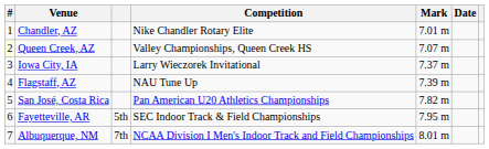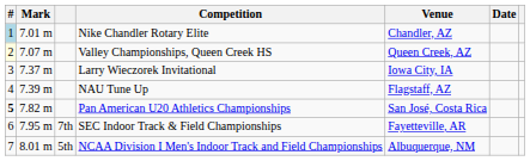columns swapped: Mark <-> Venue
Nike Chandler Rotary Elite | #: no background -> lightblue background
Pan American U20 Athletics Championships | #: normal -> bold
SEC Indoor Track & Field Championships | column 3: 5th -> 7th
NCAA Division I Men's Indoor Track and Field Championships | column 3: 7th -> 5th
